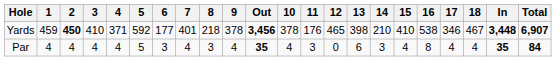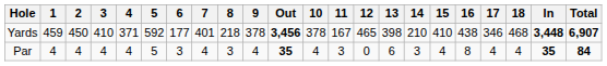Yards | 2: bold -> normal
Yards | 11: 176 -> 167
Yards | 16: 538 -> 438
Yards | 18: 467 -> 468
